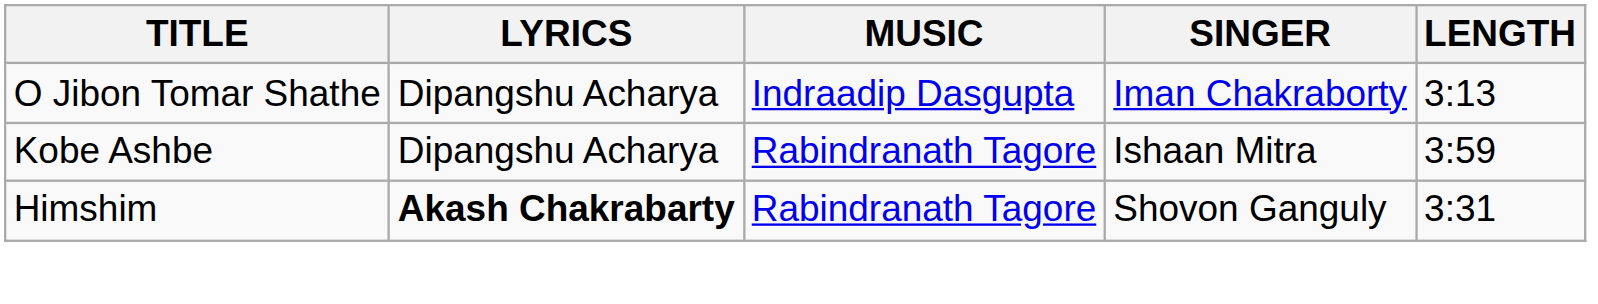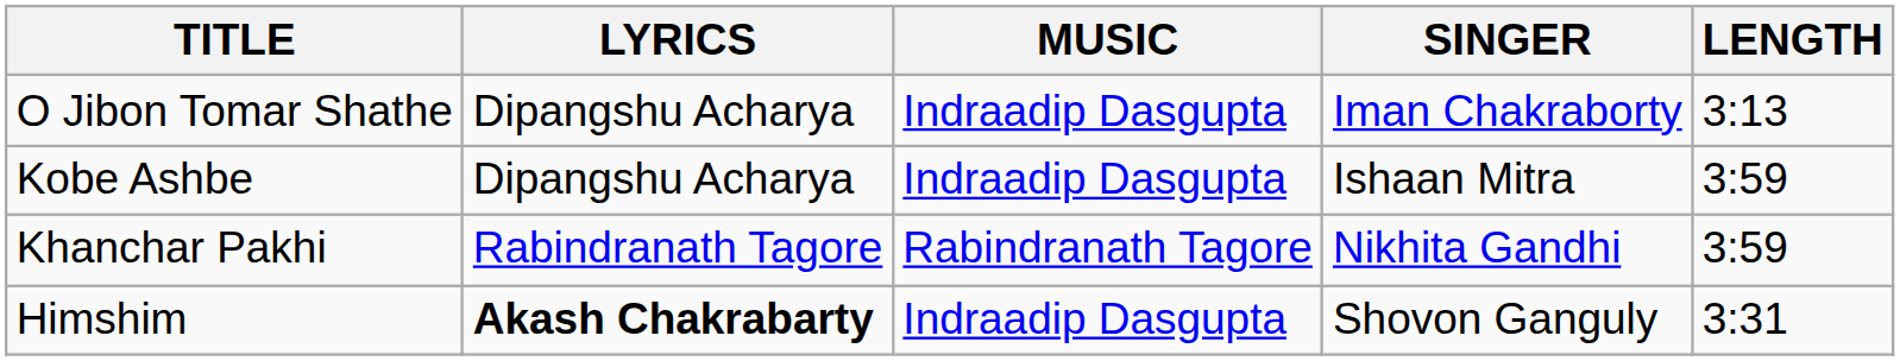Kobe Ashbe | MUSIC: Rabindranath Tagore -> Indraadip Dasgupta
+ row: Khanchar Pakhi | Rabindranath Tagore | Rabindranath Tagore | Nikhita Gandhi | 3:59
Himshim | MUSIC: Rabindranath Tagore -> Indraadip Dasgupta
